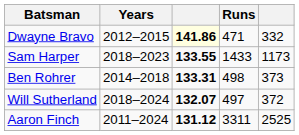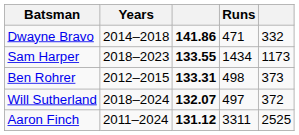Dwayne Bravo | Years: 2012–2015 -> 2014–2018
Dwayne Bravo | column 3: lightyellow background -> no background
Sam Harper | Runs: 1433 -> 1434
Ben Rohrer | Years: 2014–2018 -> 2012–2015
